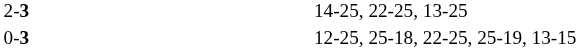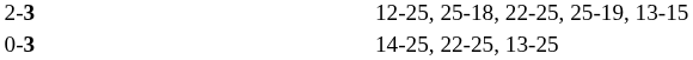2-3 | column 4: 14-25, 22-25, 13-25 -> 12-25, 25-18, 22-25, 25-19, 13-15
0-3 | column 4: 12-25, 25-18, 22-25, 25-19, 13-15 -> 14-25, 22-25, 13-25
